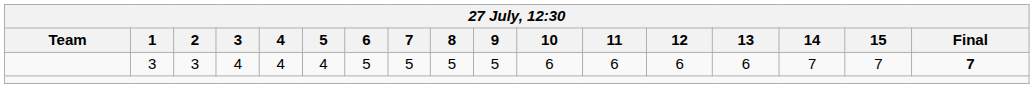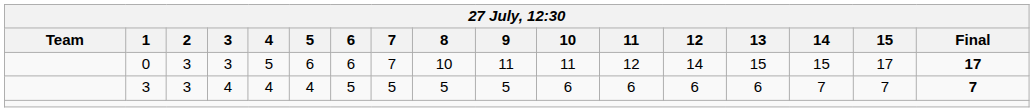+ row: 0 | 3 | 3 | 5 | 6 | 6 | 7 | 10 | 11 | 11 | 12 | 14 | 15 | 15 | 17 | 17
